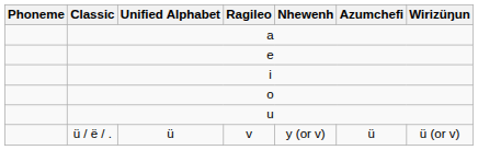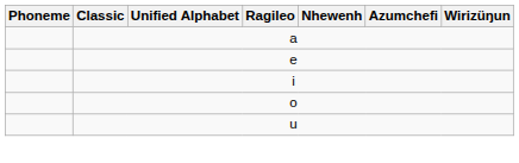- row: ü / ë / . | ü | v | y (or v) | ü | ü (or v)
